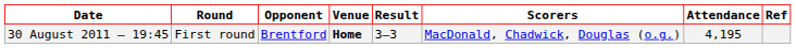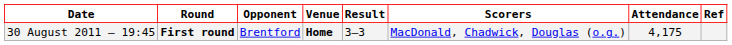30 August 2011 – 19:45 | Round: normal -> bold
30 August 2011 – 19:45 | Attendance: 4,195 -> 4,175
